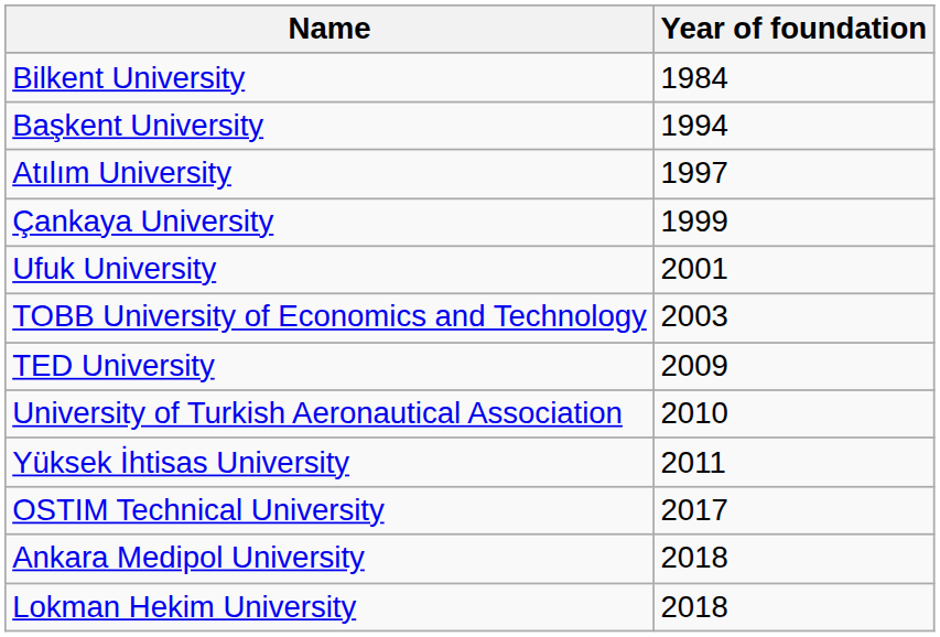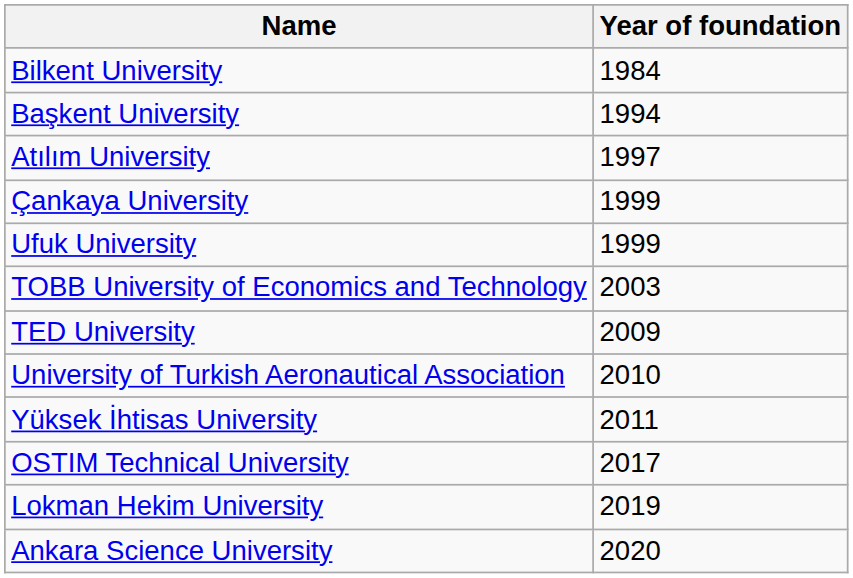Ufuk University | Year of foundation: 2001 -> 1999
- row: Ankara Medipol University | 2018
Lokman Hekim University | Year of foundation: 2018 -> 2019
+ row: Ankara Science University | 2020
